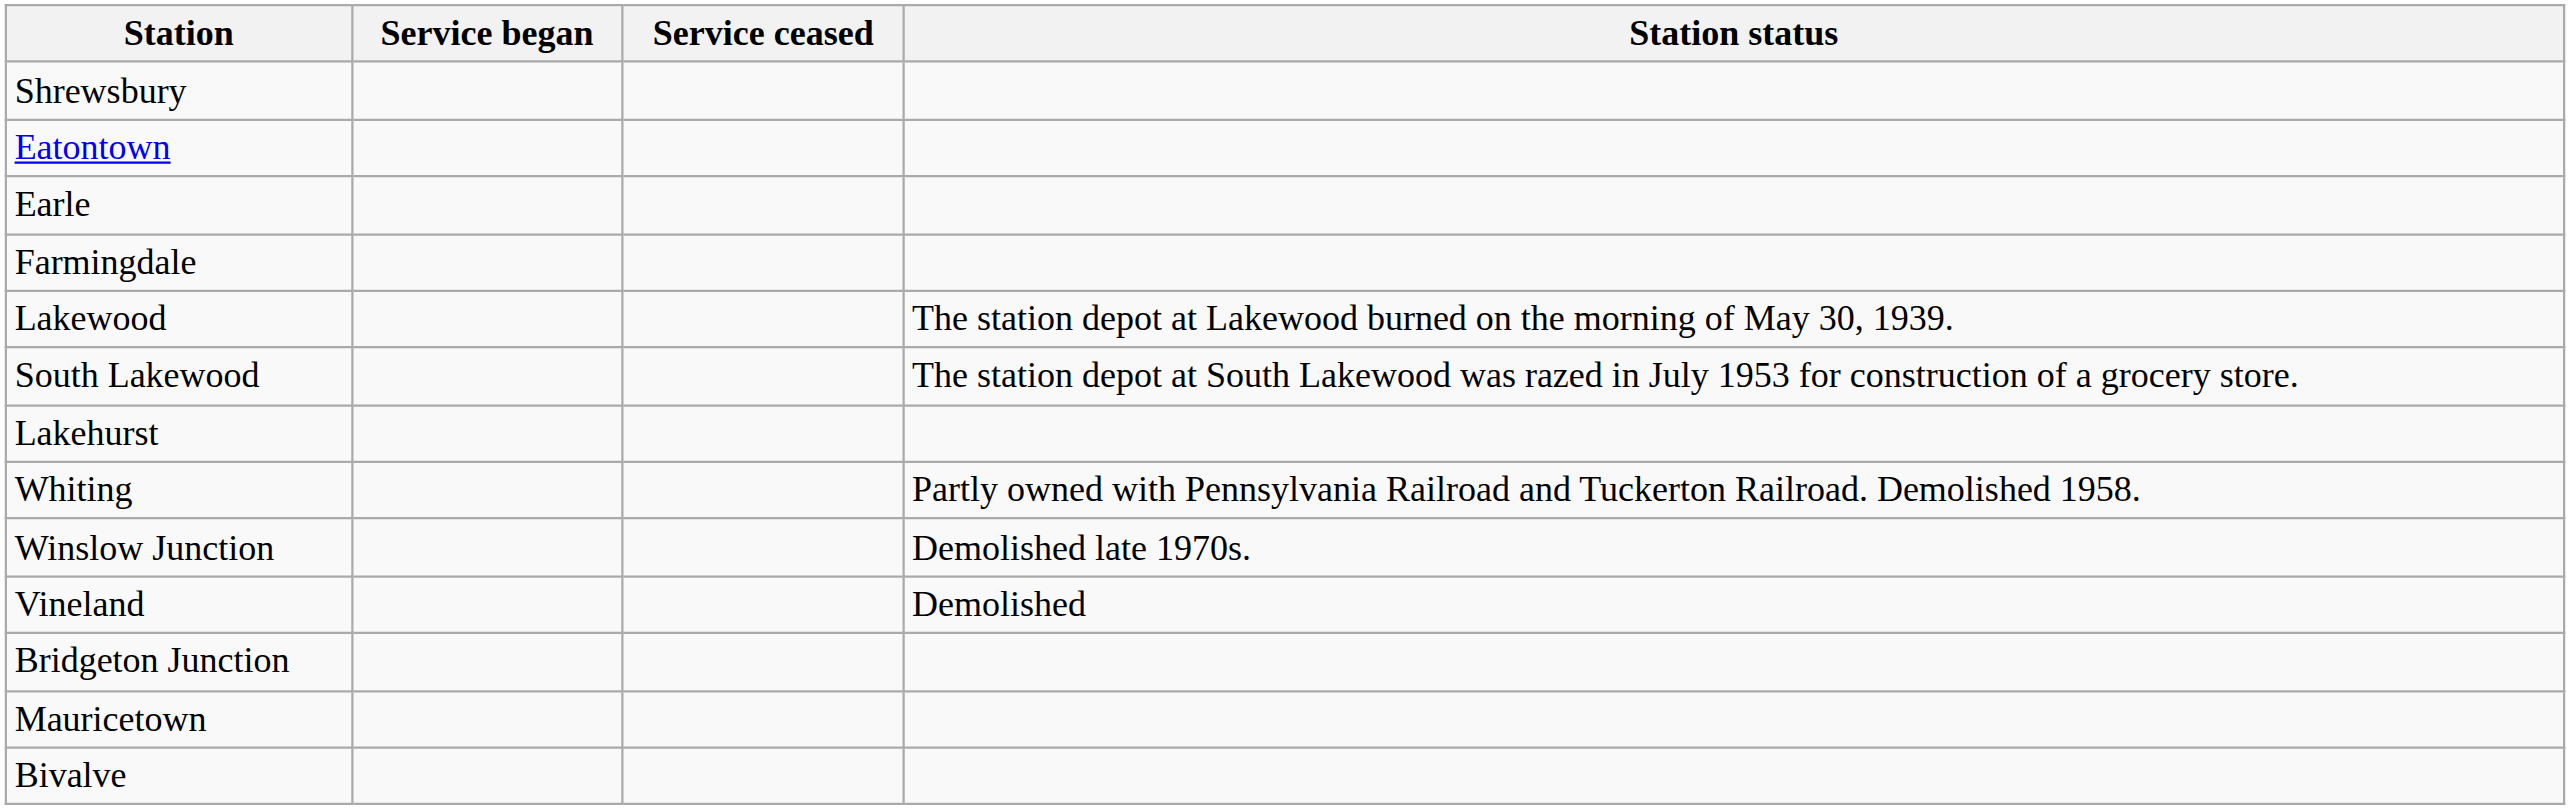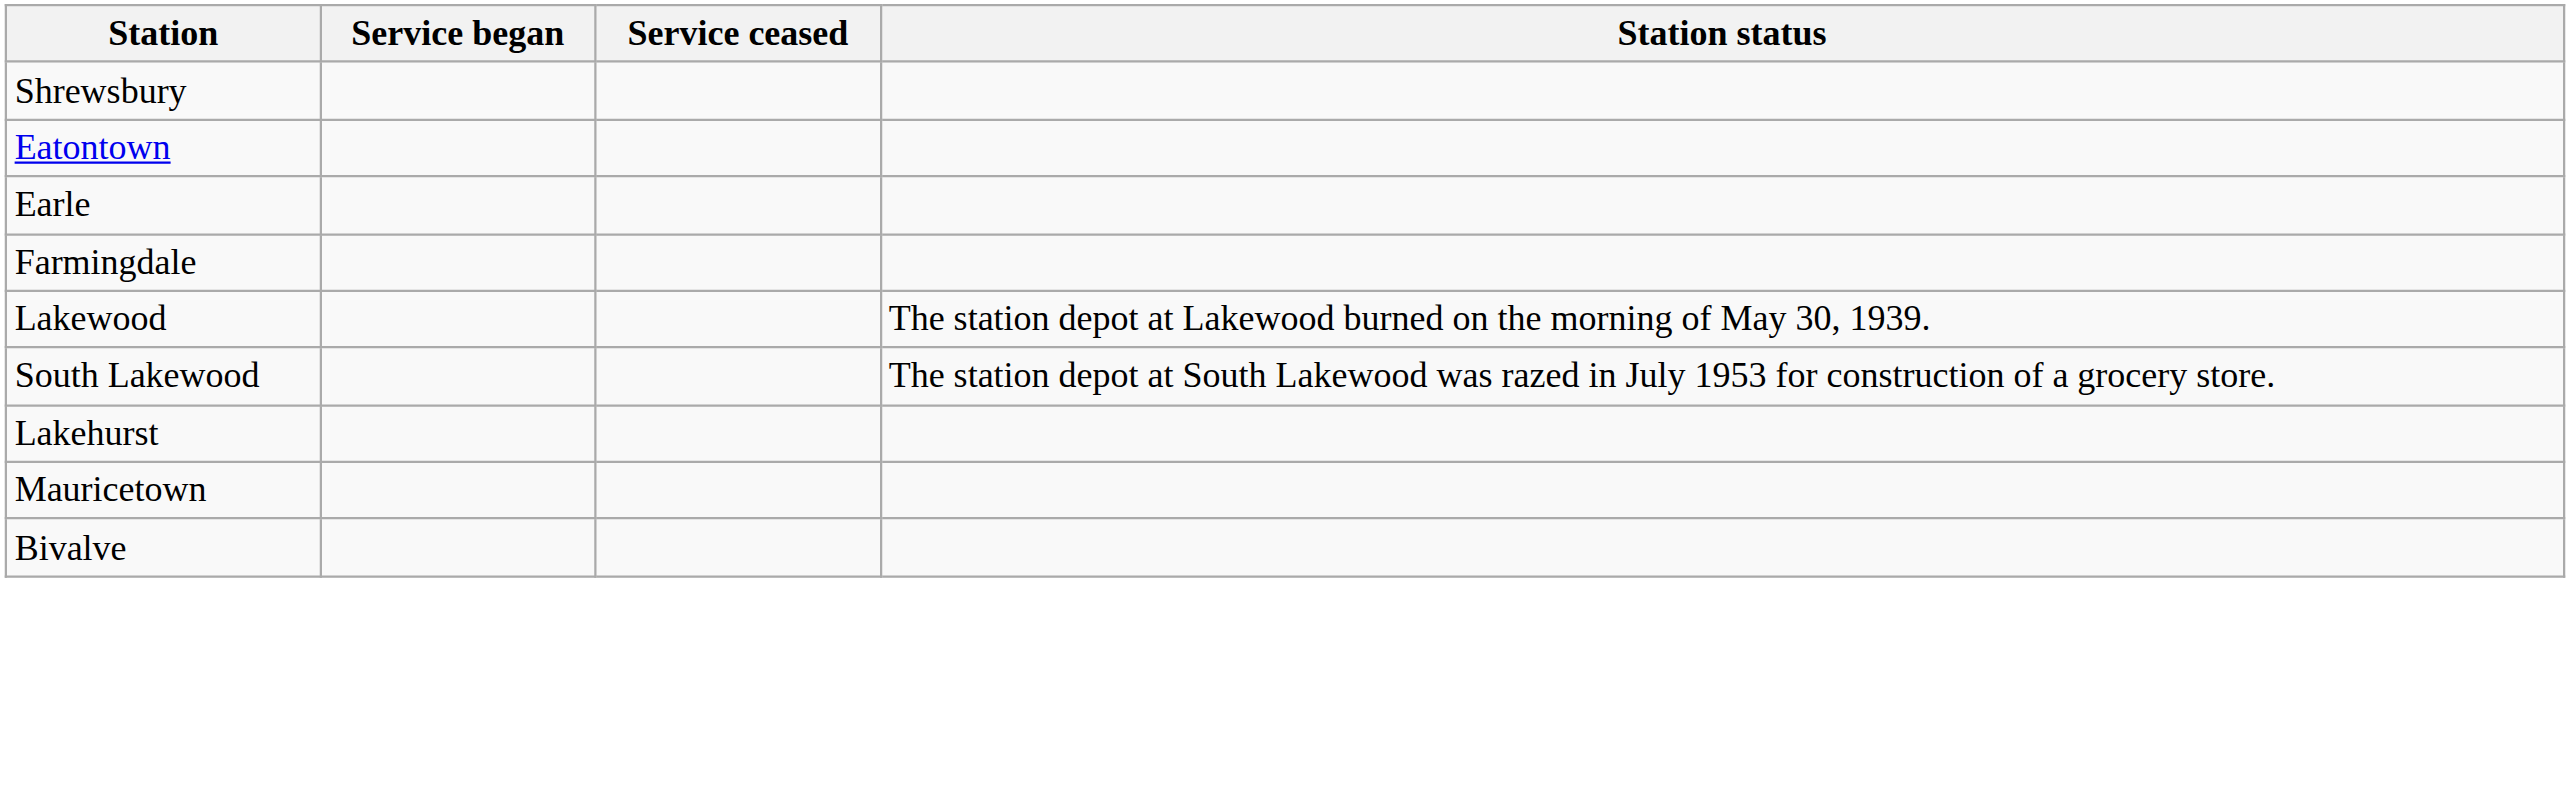- row: Whiting | Partly owned with Pennsylvania Railroad and Tuckerton Railroad. Demolished 1958.
- row: Winslow Junction | Demolished late 1970s.
- row: Vineland | Demolished
- row: Bridgeton Junction
